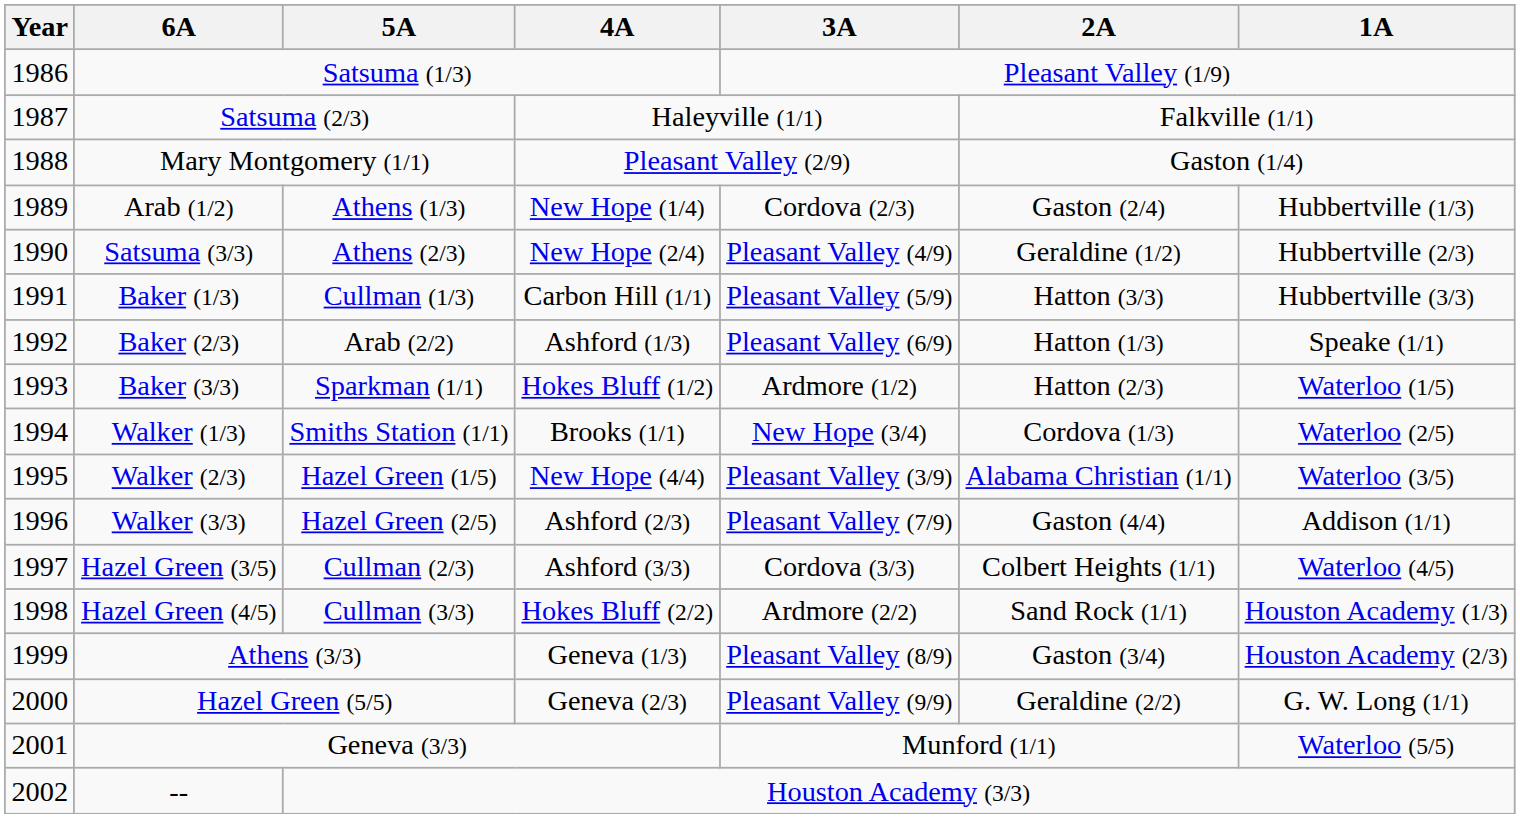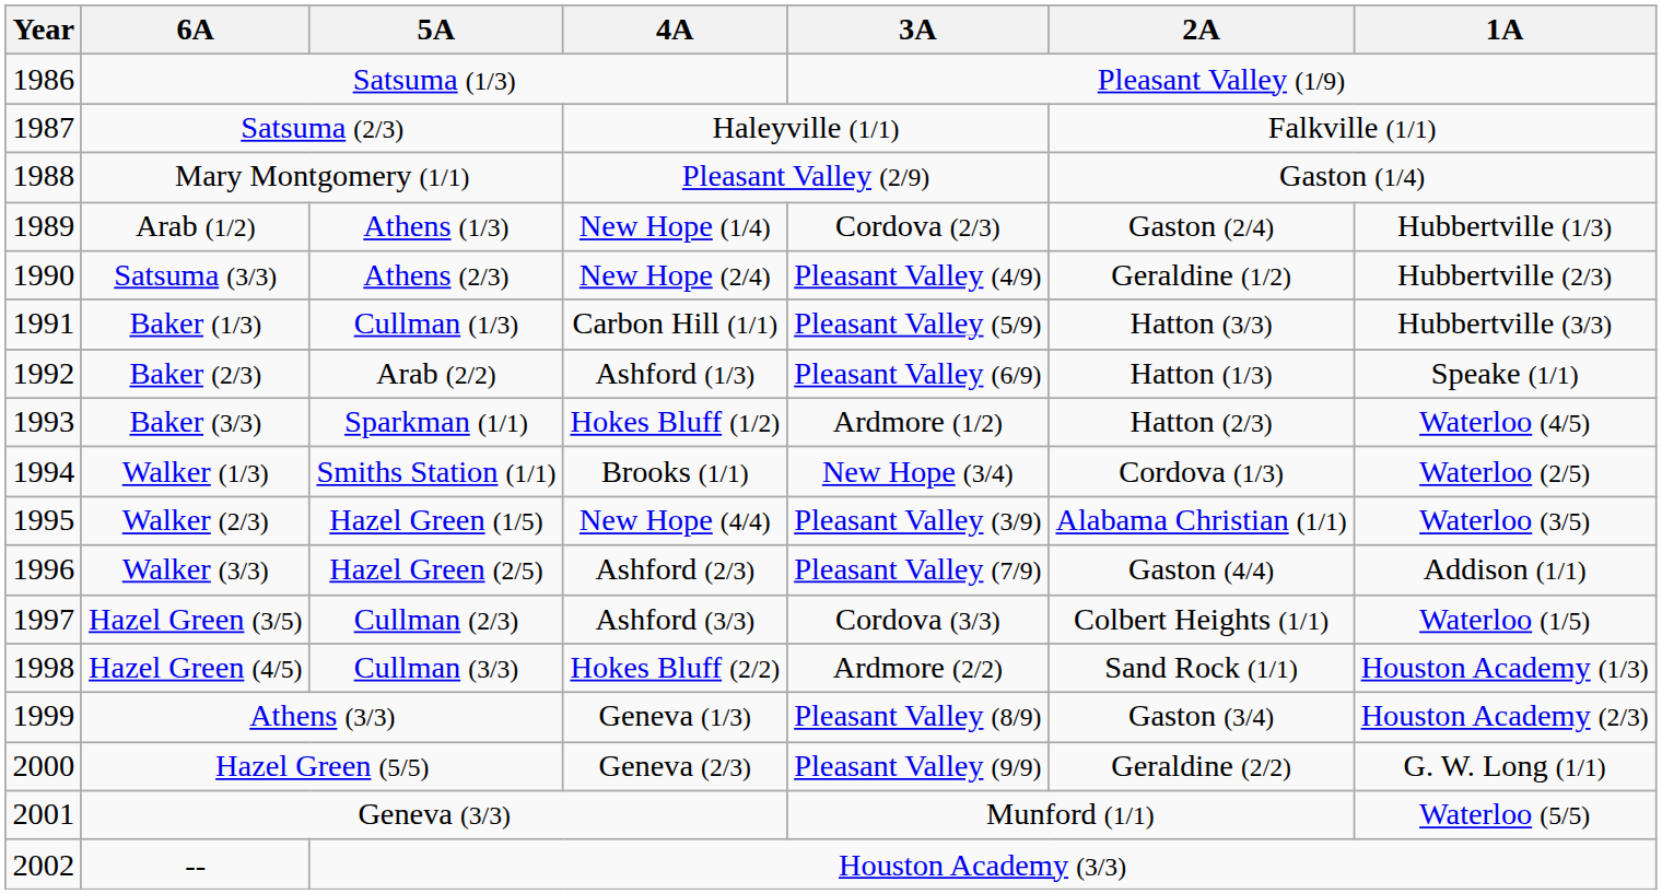Baker (3/3) | 1A: Waterloo (1/5) -> Waterloo (4/5)
Hazel Green (3/5) | 1A: Waterloo (4/5) -> Waterloo (1/5)
